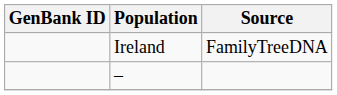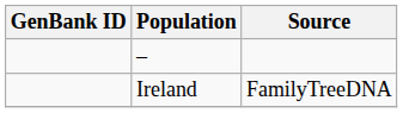rows swapped: Ireland <-> –
